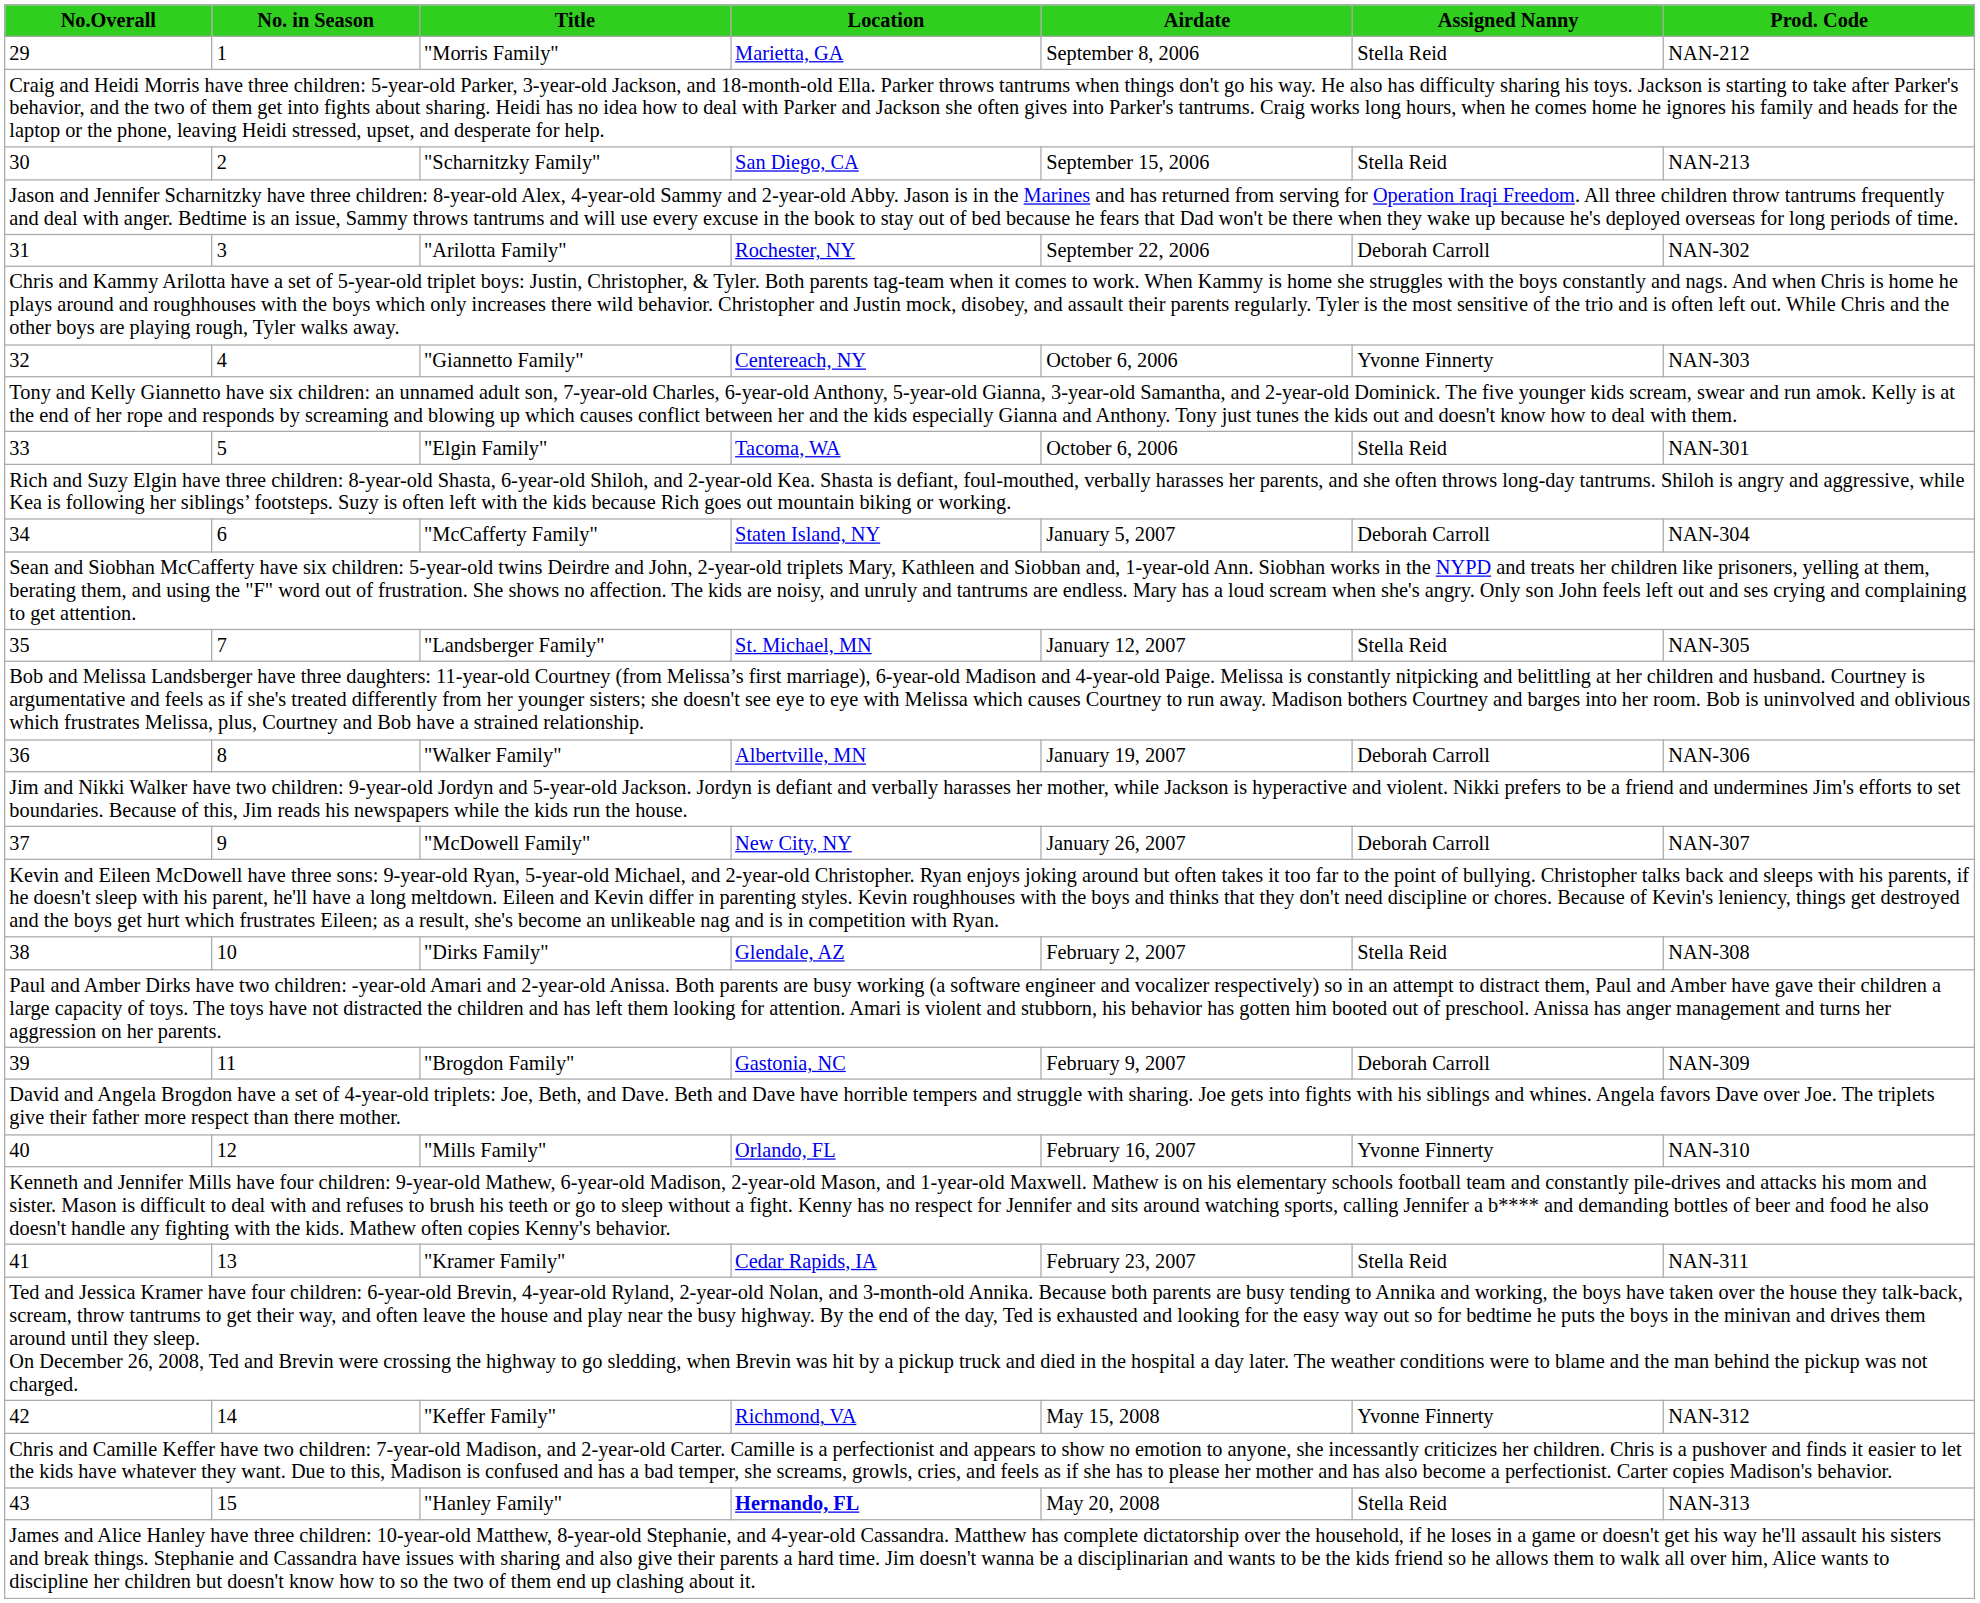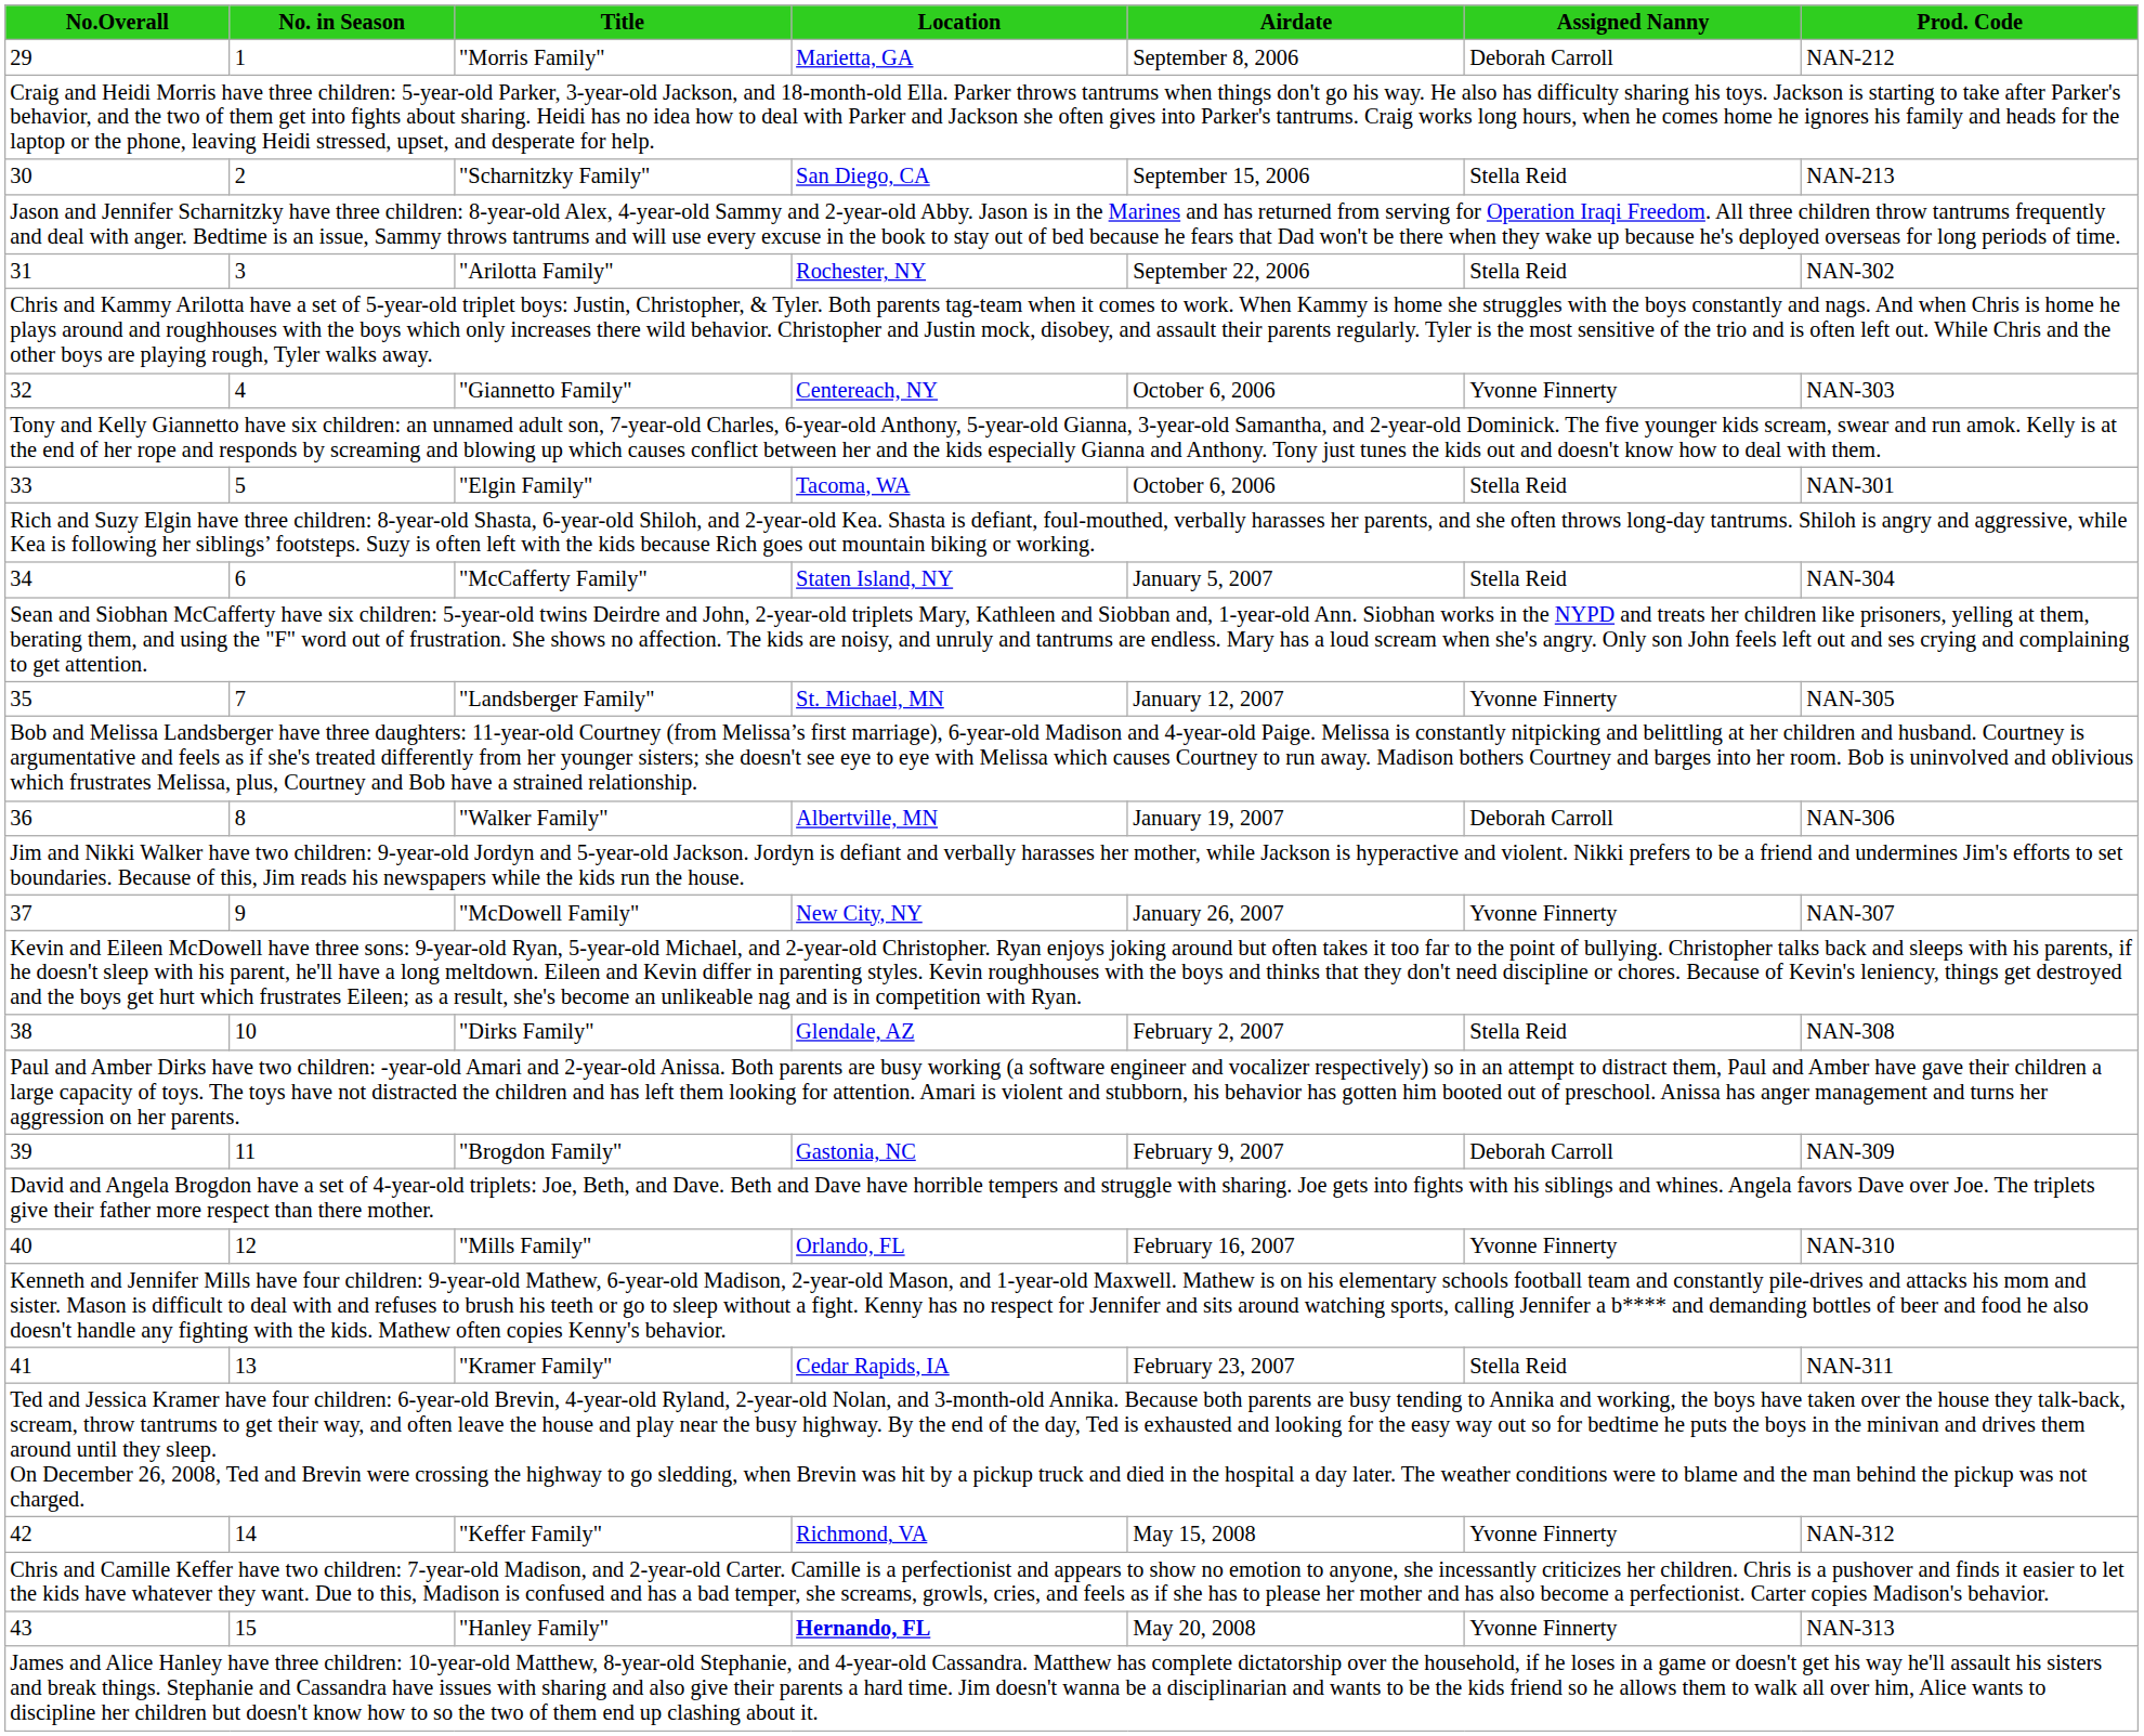29 | Assigned Nanny: Stella Reid -> Deborah Carroll
31 | Assigned Nanny: Deborah Carroll -> Stella Reid
34 | Assigned Nanny: Deborah Carroll -> Stella Reid
35 | Assigned Nanny: Stella Reid -> Yvonne Finnerty
37 | Assigned Nanny: Deborah Carroll -> Yvonne Finnerty
43 | Assigned Nanny: Stella Reid -> Yvonne Finnerty
